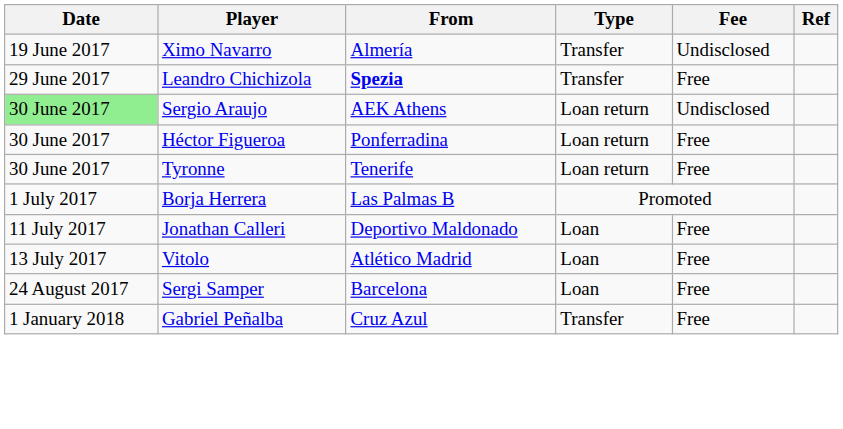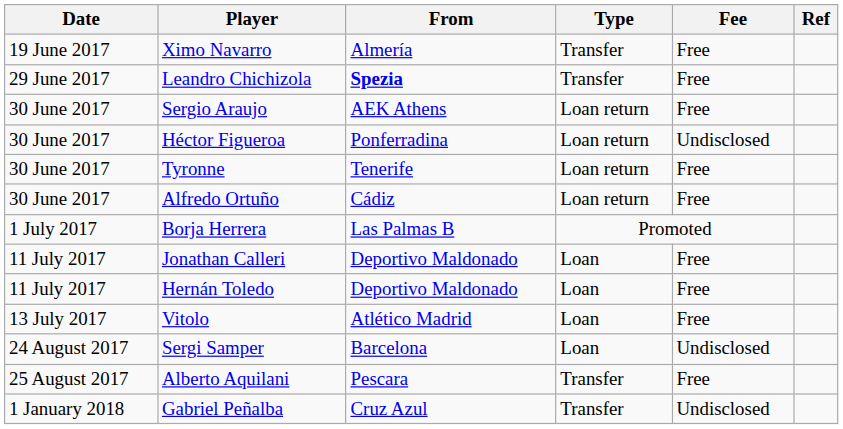Ximo Navarro | Fee: Undisclosed -> Free
Sergio Araujo | Date: lightgreen background -> no background
Sergio Araujo | Fee: Undisclosed -> Free
Héctor Figueroa | Fee: Free -> Undisclosed
+ row: 30 June 2017 | Alfredo Ortuño | Cádiz | Loan return | Free
+ row: 11 July 2017 | Hernán Toledo | Deportivo Maldonado | Loan | Free
Sergi Samper | Fee: Free -> Undisclosed
+ row: 25 August 2017 | Alberto Aquilani | Pescara | Transfer | Free
Gabriel Peñalba | Fee: Free -> Undisclosed
